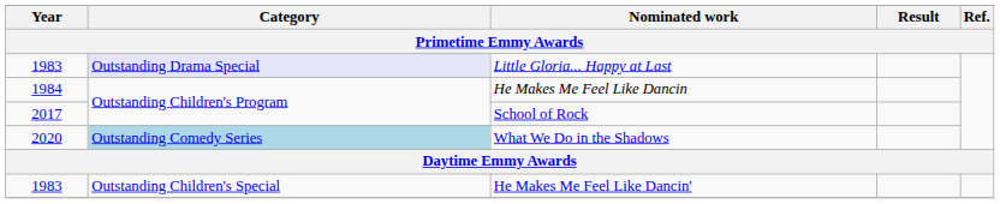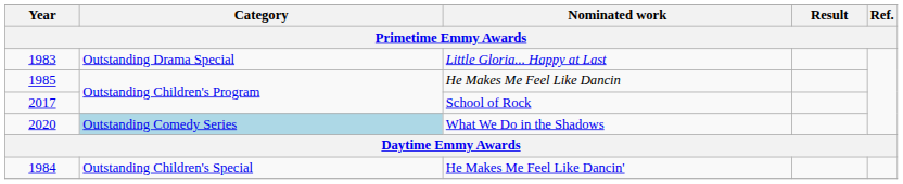Little Gloria... Happy at Last | Category: lavender background -> no background
He Makes Me Feel Like Dancin | Year: 1984 -> 1985
He Makes Me Feel Like Dancin' | Year: 1983 -> 1984
